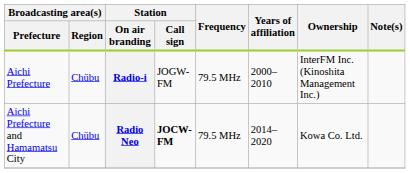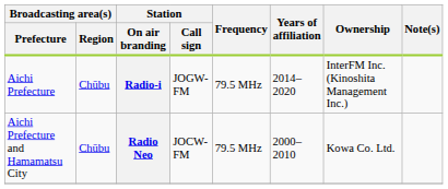Radio-i | Years of affiliation: 2000–2010 -> 2014–2020
Radio Neo | Station / Call sign: bold -> normal
Radio Neo | Years of affiliation: 2014–2020 -> 2000–2010
